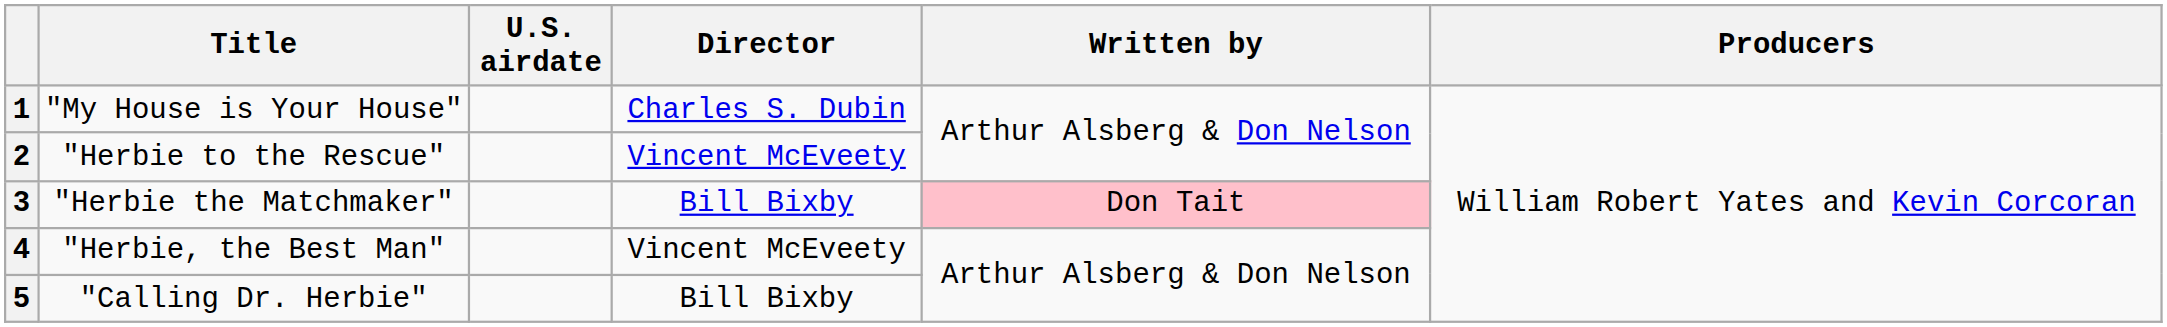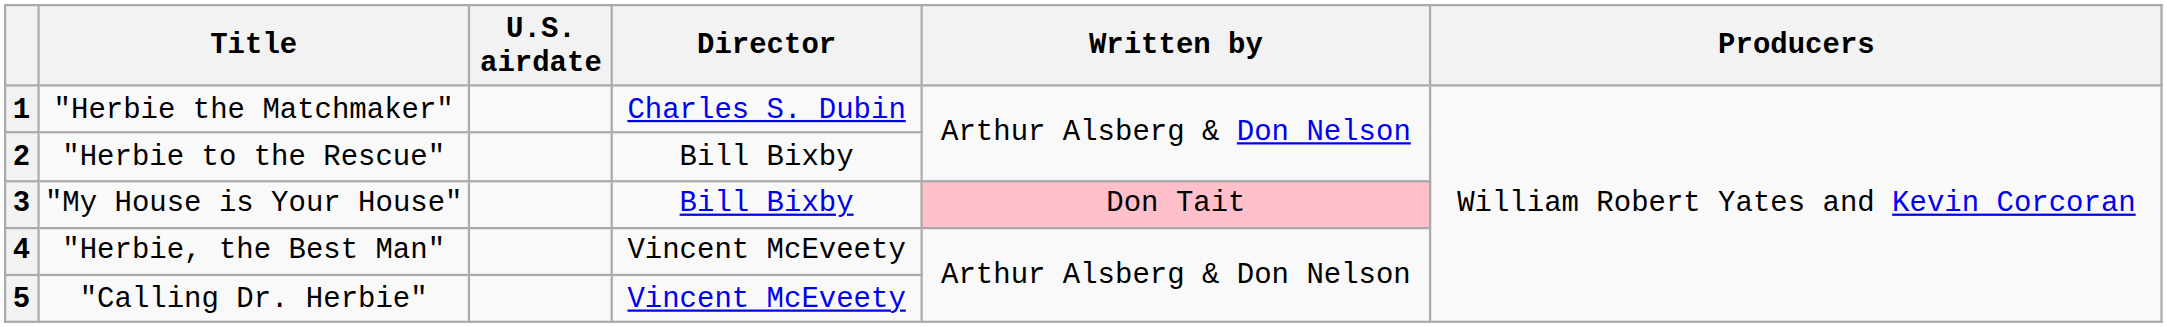1 | Title: "My House is Your House" -> "Herbie the Matchmaker"
2 | Director: Vincent McEveety -> Bill Bixby
3 | Title: "Herbie the Matchmaker" -> "My House is Your House"
5 | Director: Bill Bixby -> Vincent McEveety
